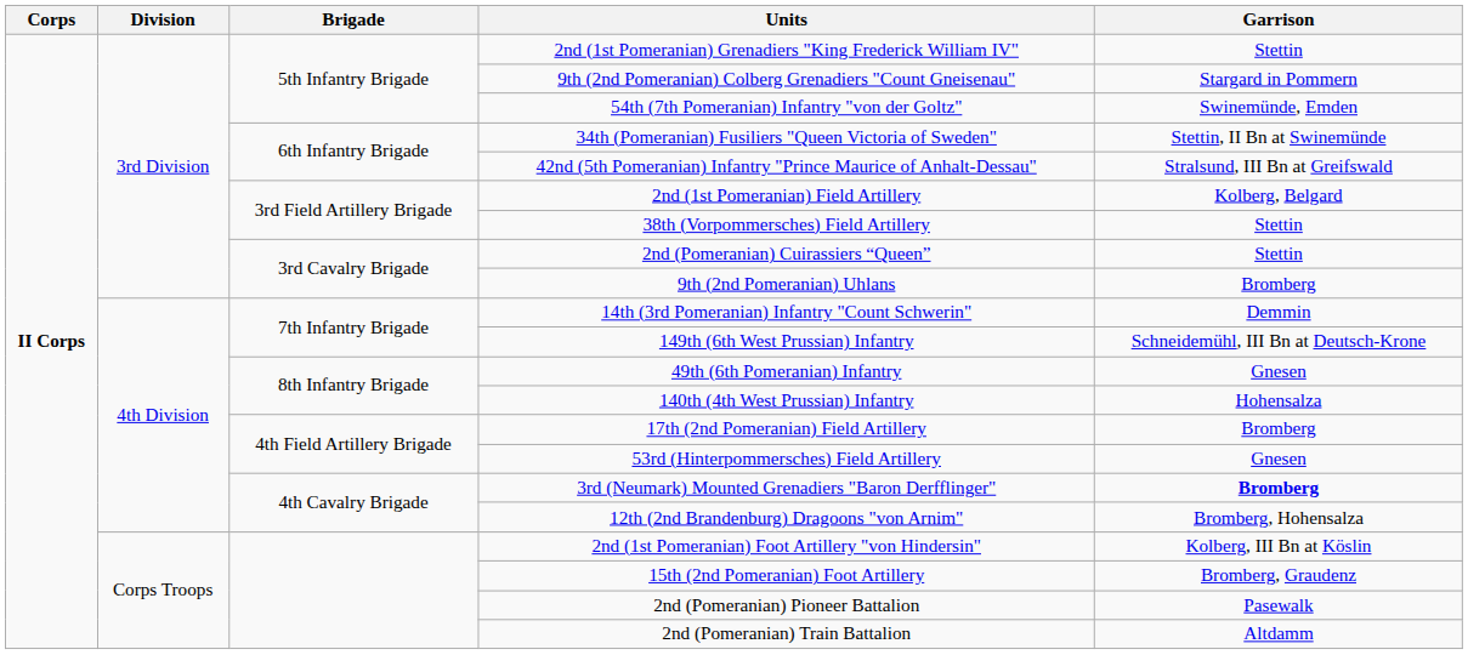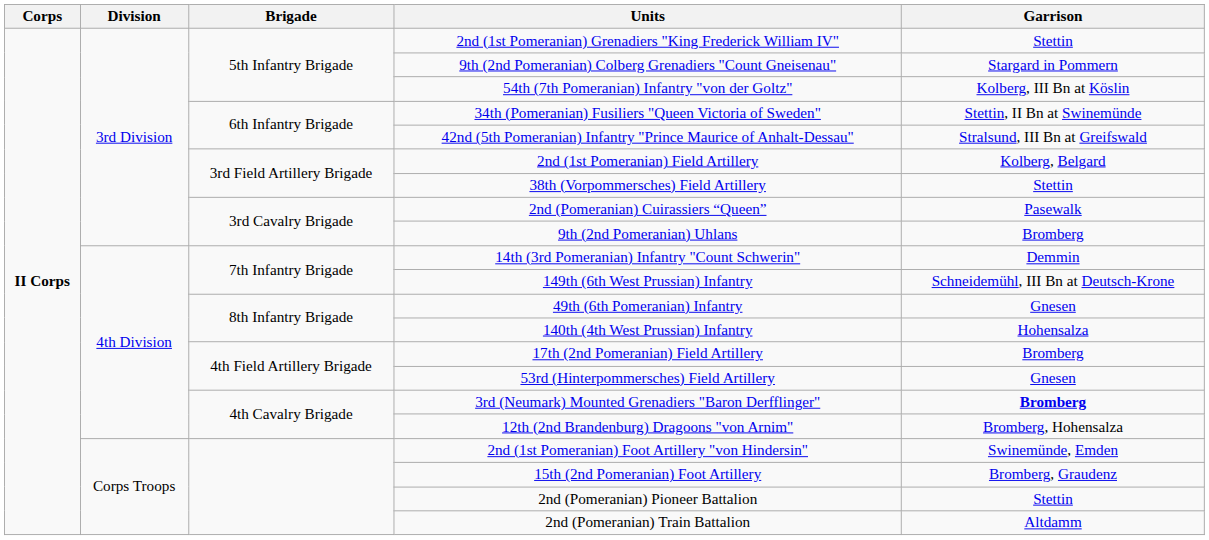54th (7th Pomeranian) Infantry "von der Goltz" | Garrison: Swinemünde, Emden -> Kolberg, III Bn at Köslin
2nd (Pomeranian) Cuirassiers “Queen” | Garrison: Stettin -> Pasewalk
2nd (1st Pomeranian) Foot Artillery "von Hindersin" | Garrison: Kolberg, III Bn at Köslin -> Swinemünde, Emden
2nd (Pomeranian) Pioneer Battalion | Garrison: Pasewalk -> Stettin
